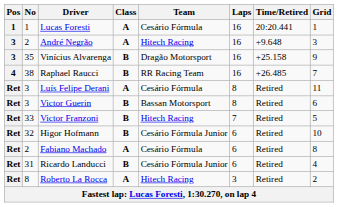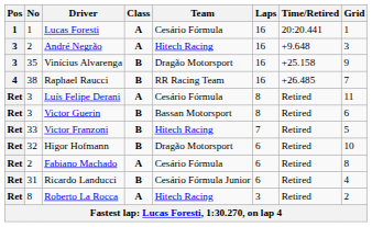Higor Hofmann | Team: Cesário Fórmula Junior -> Dragão Motorsport
